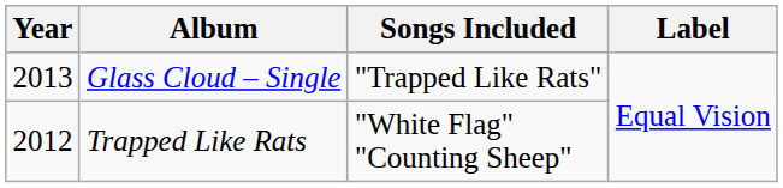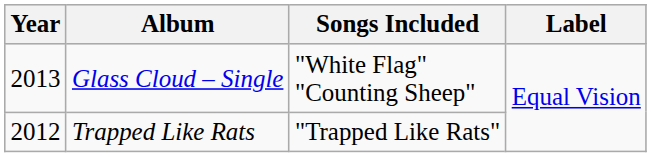Glass Cloud – Single | Songs Included: "Trapped Like Rats" -> "White Flag" "Counting Sheep"
Trapped Like Rats | Songs Included: "White Flag" "Counting Sheep" -> "Trapped Like Rats"
